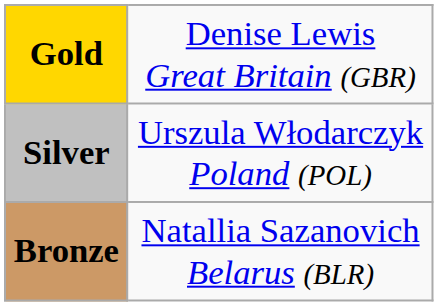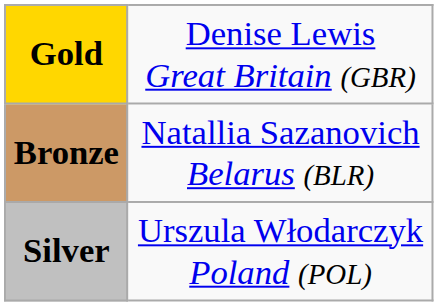rows swapped: Silver <-> Bronze
